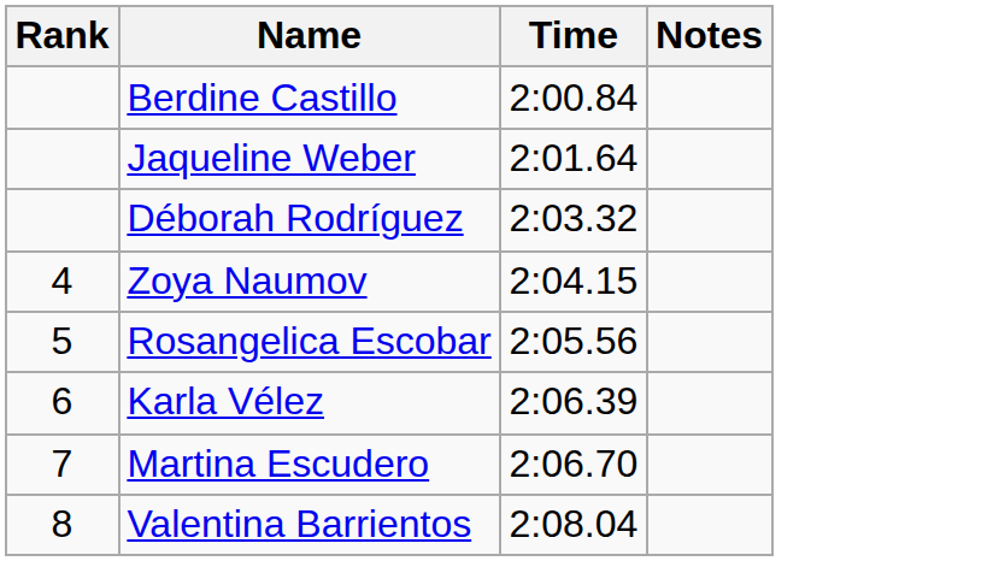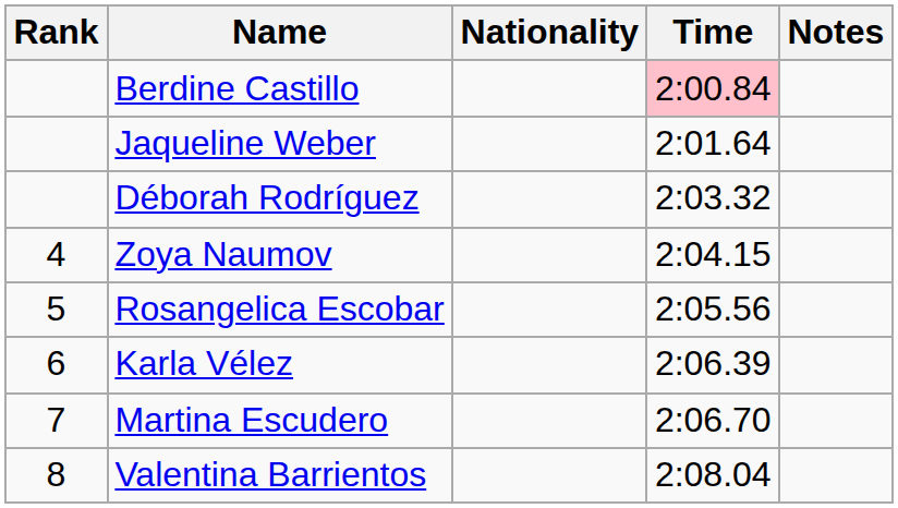+ column: Nationality
Berdine Castillo | Time: no background -> pink background
